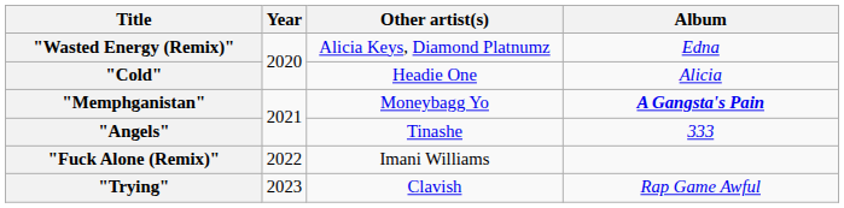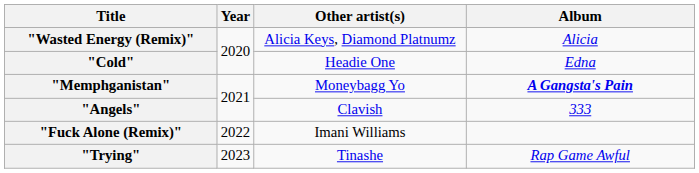"Wasted Energy (Remix)" | Album: Edna -> Alicia
"Cold" | Album: Alicia -> Edna
"Angels" | Other artist(s): Tinashe -> Clavish
"Trying" | Other artist(s): Clavish -> Tinashe
